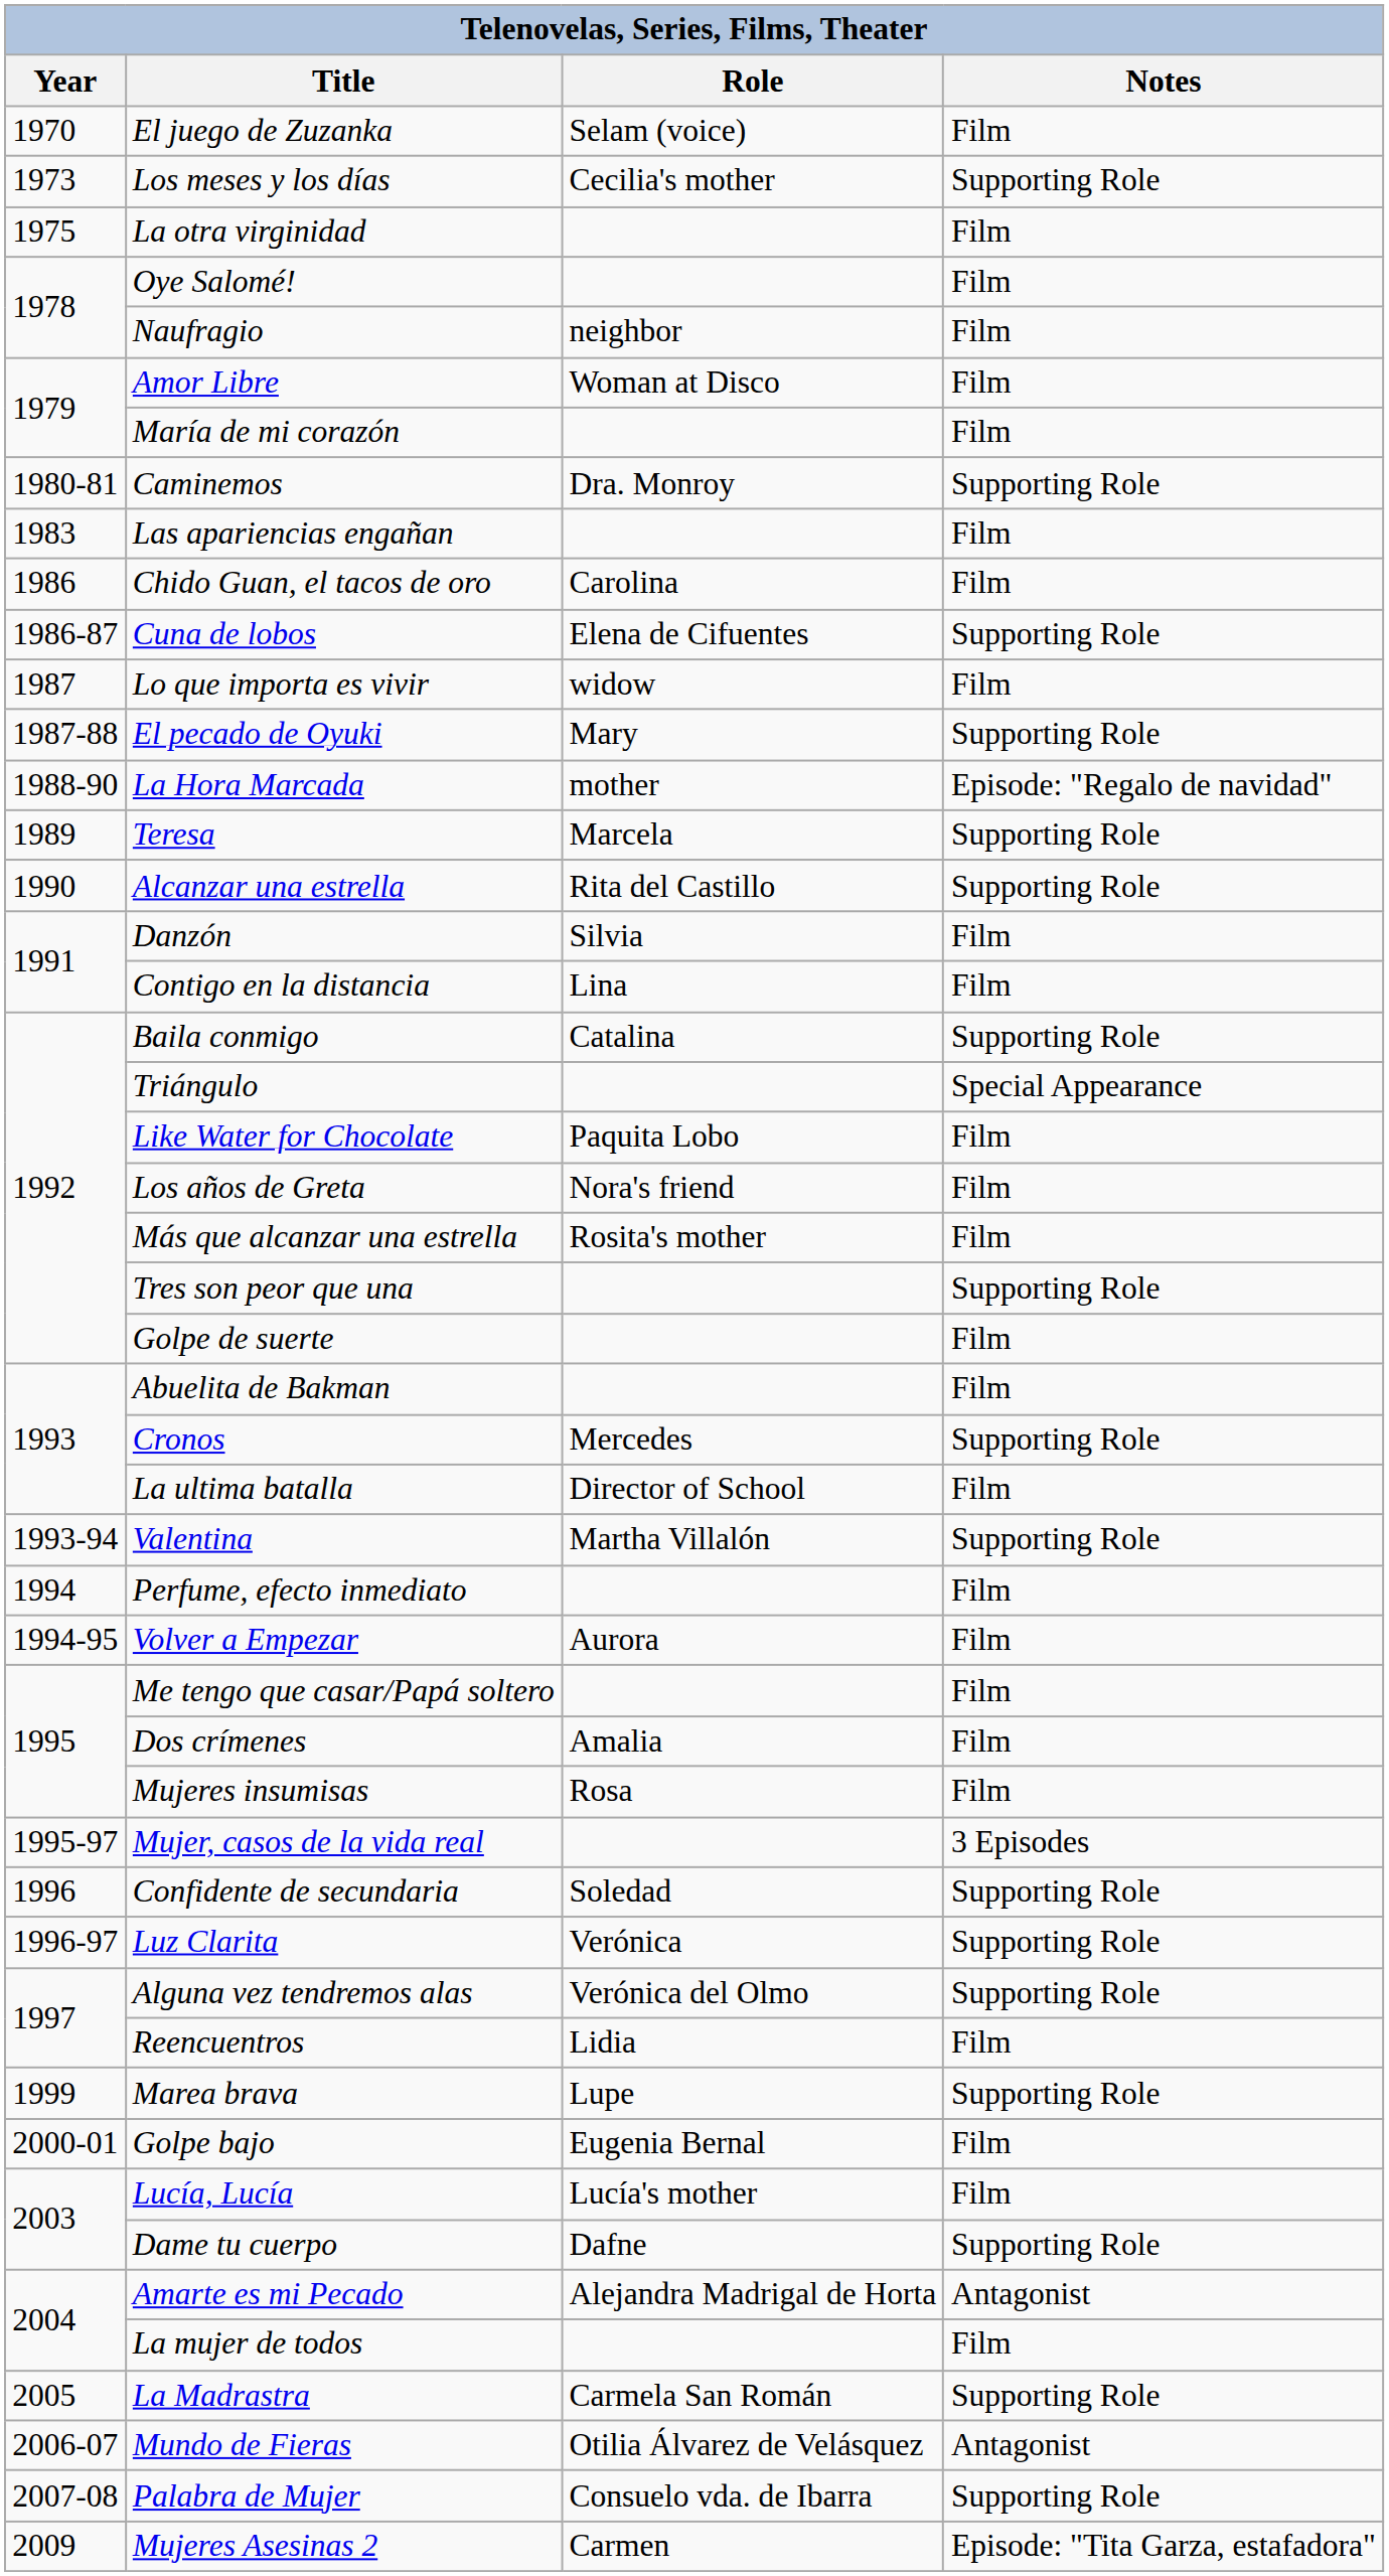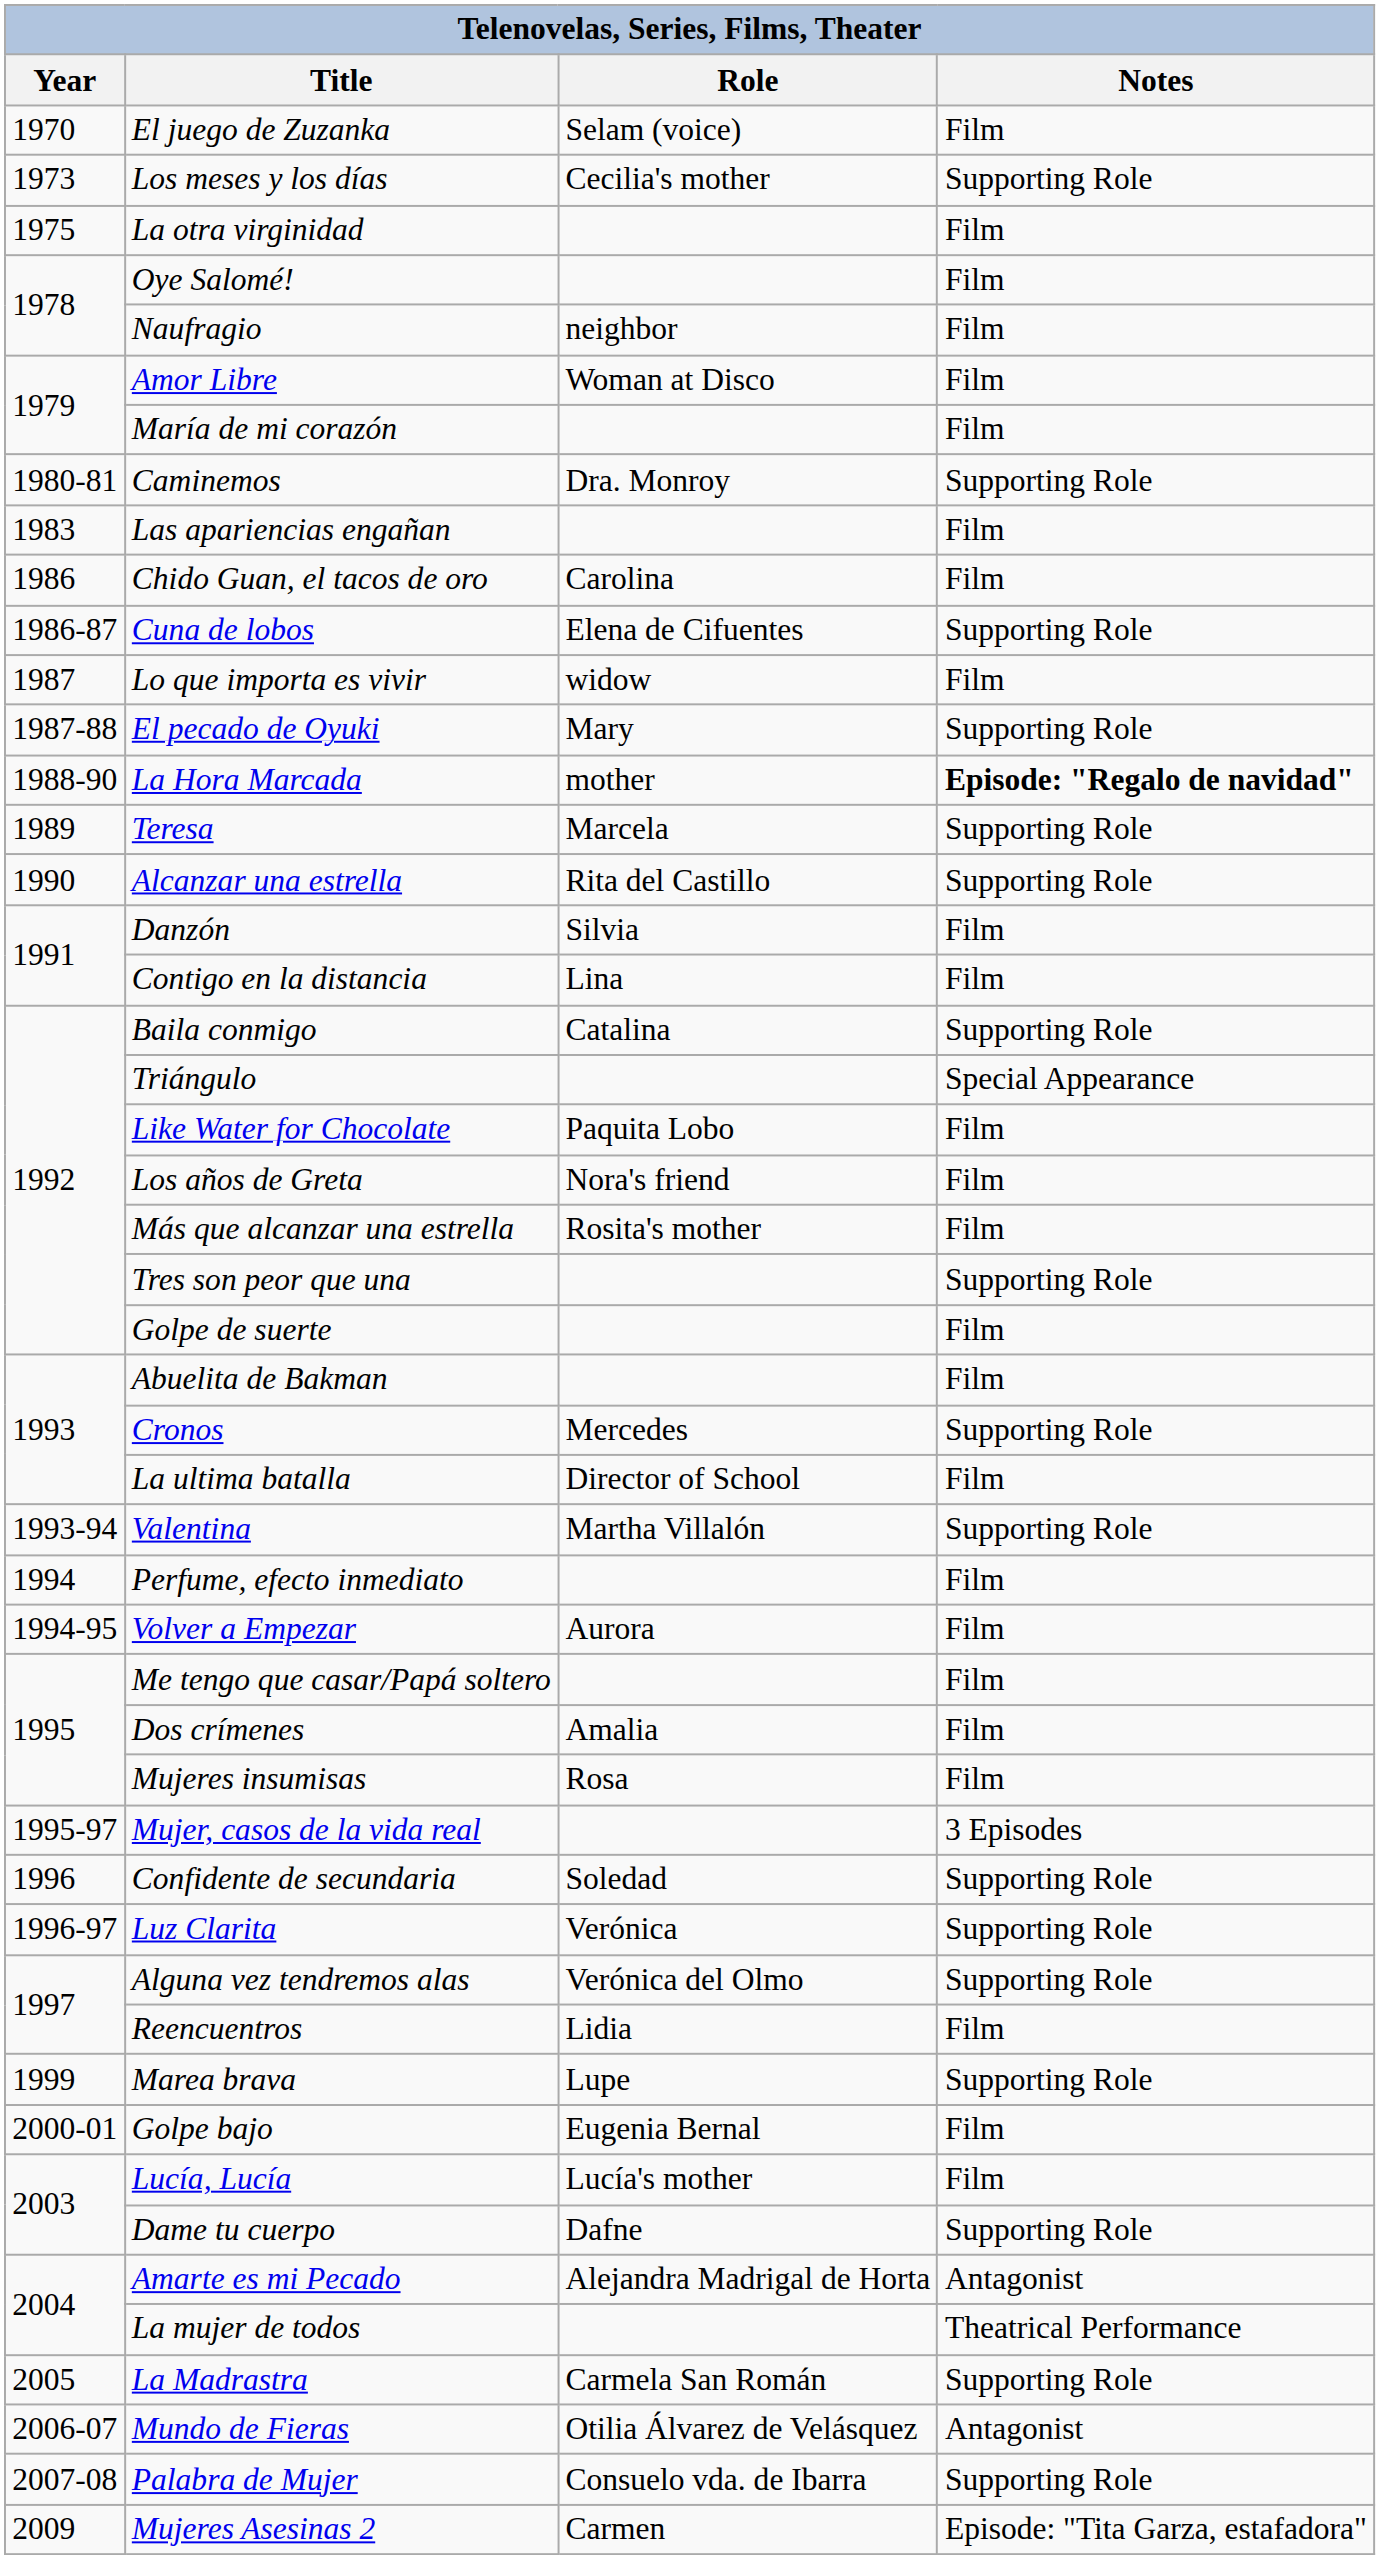La Hora Marcada | Notes: normal -> bold
La mujer de todos | Notes: Film -> Theatrical Performance
